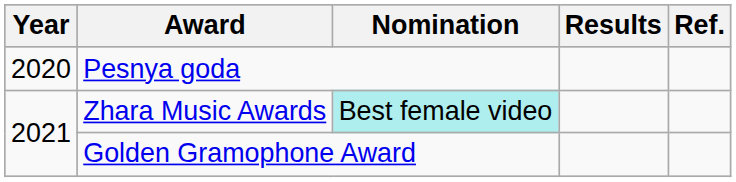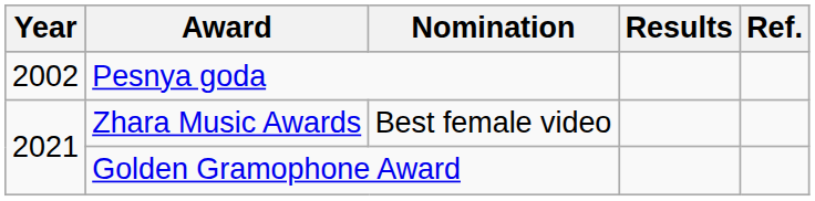Pesnya goda | Year: 2020 -> 2002
Zhara Music Awards | Nomination: paleturquoise background -> no background
